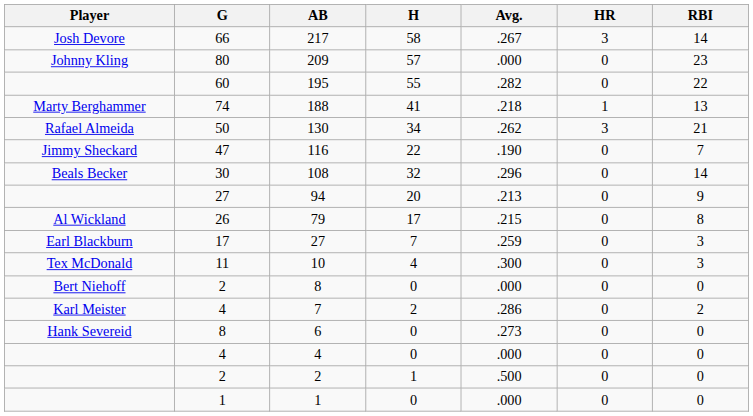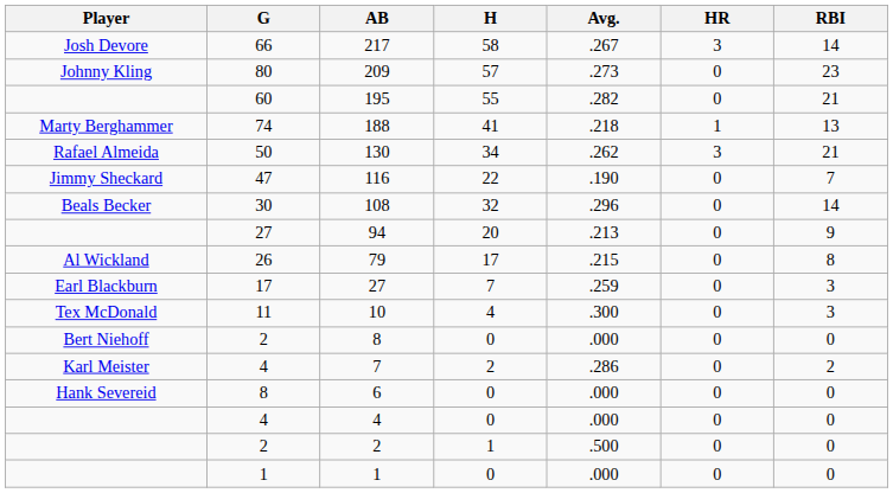209 | Avg.: .000 -> .273
195 | RBI: 22 -> 21
6 | Avg.: .273 -> .000
